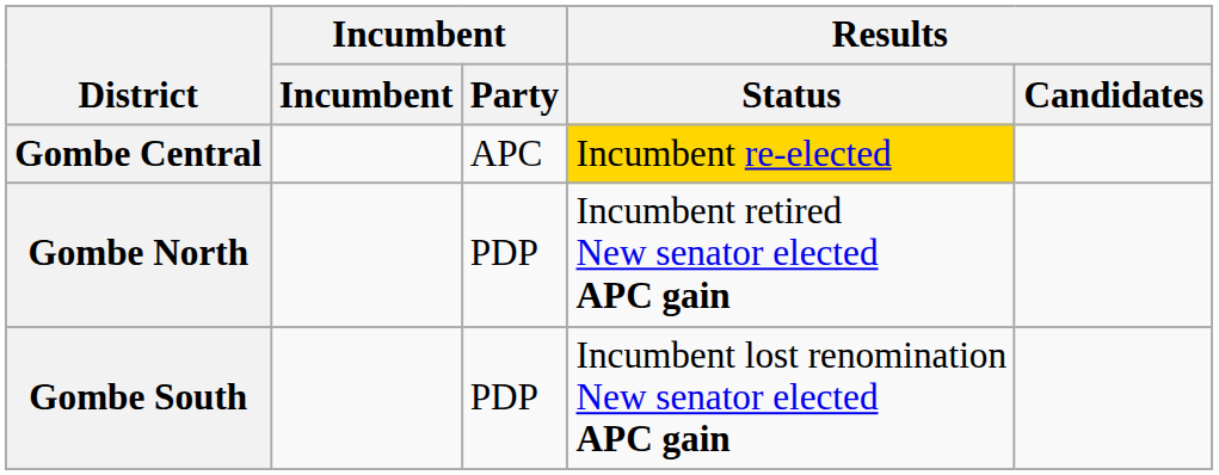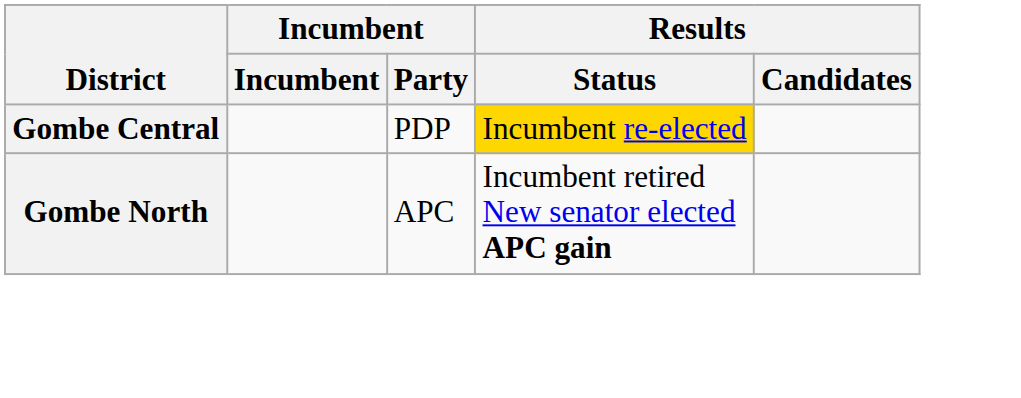Gombe Central | Incumbent / Party: APC -> PDP
Gombe North | Incumbent / Party: PDP -> APC
- row: Gombe South | PDP | Incumbent lost renomination New senator elected APC gain
